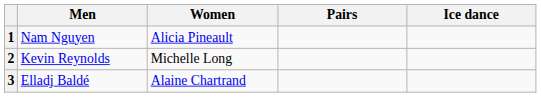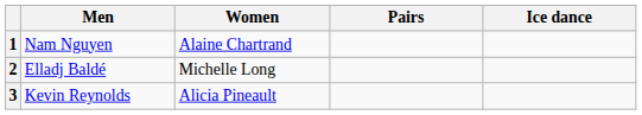1 | Women: Alicia Pineault -> Alaine Chartrand
2 | Men: Kevin Reynolds -> Elladj Baldé
3 | Men: Elladj Baldé -> Kevin Reynolds
3 | Women: Alaine Chartrand -> Alicia Pineault
